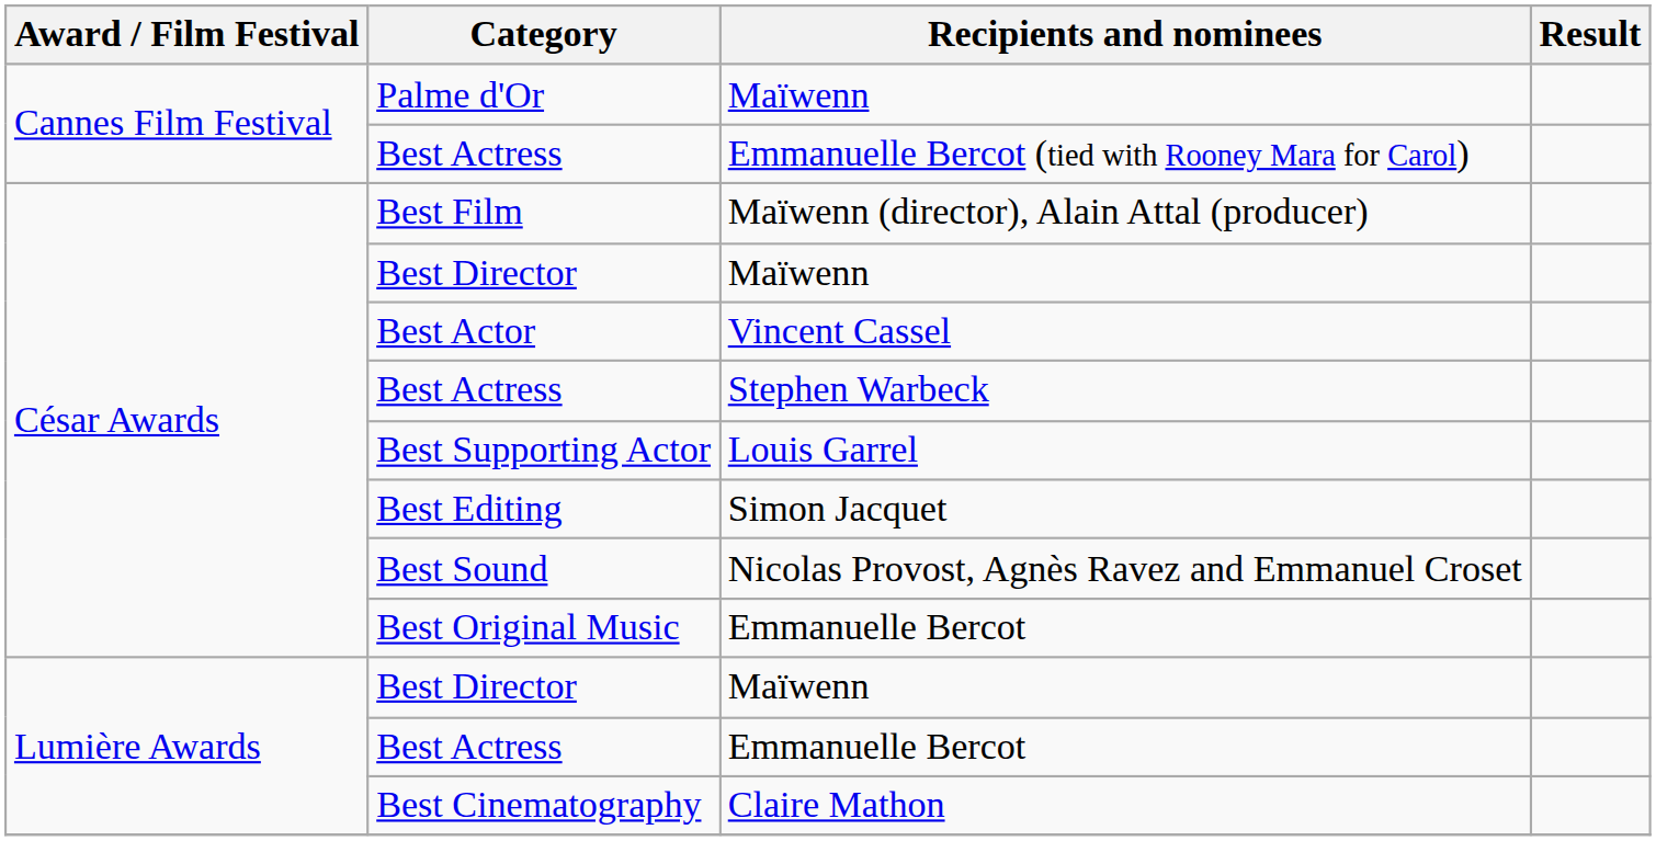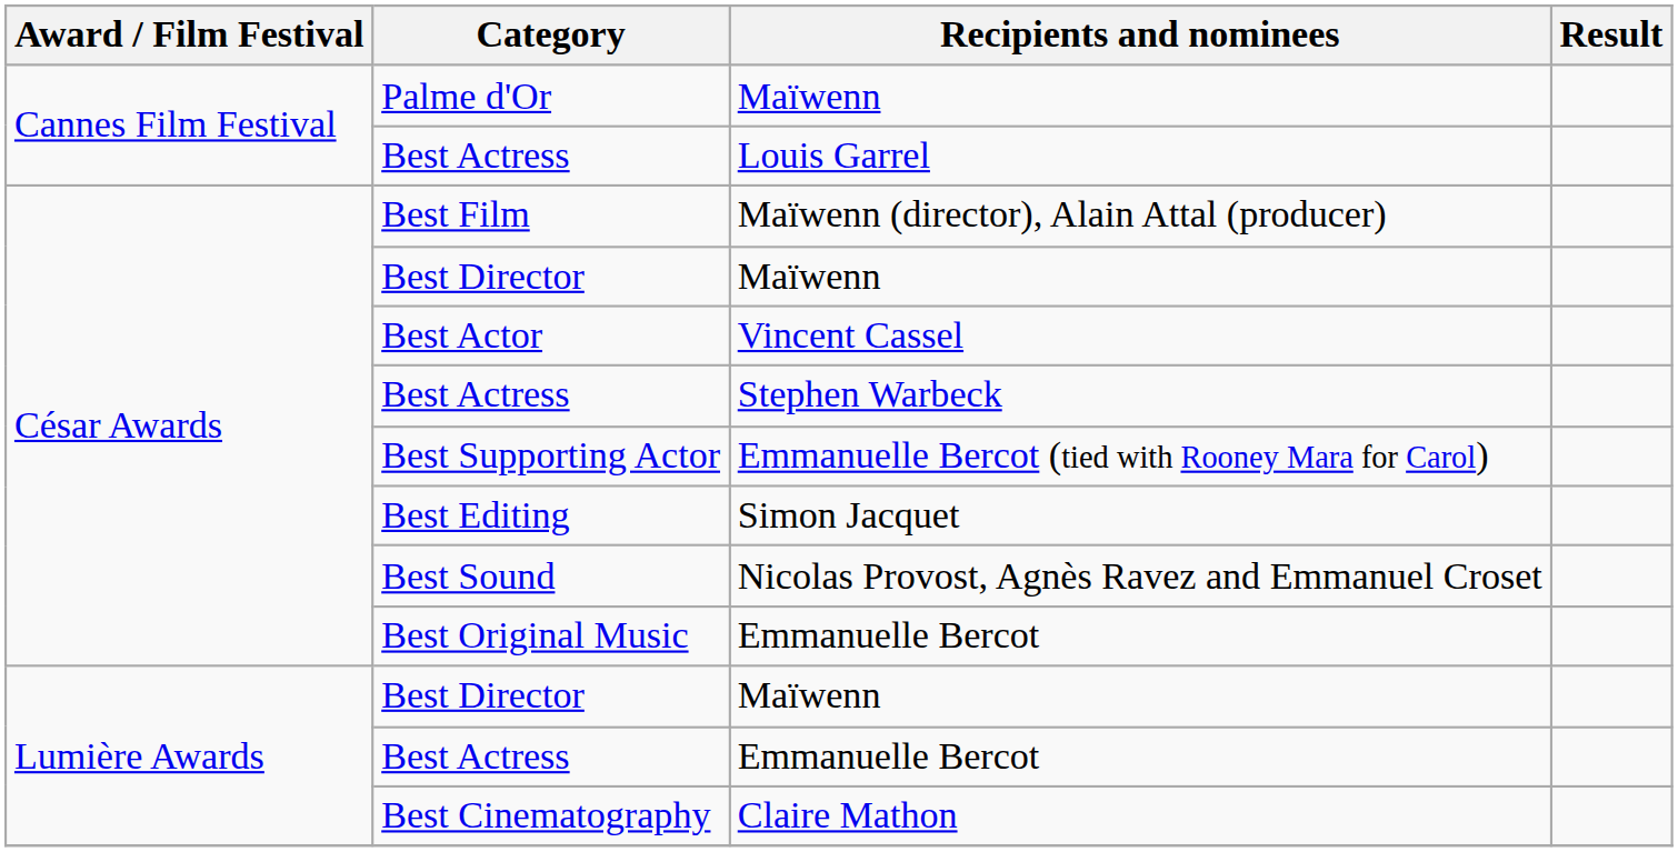Cannes Film Festival / Best Actress | Recipients and nominees: Emmanuelle Bercot (tied with Rooney Mara for Carol) -> Louis Garrel
Best Supporting Actor | Recipients and nominees: Louis Garrel -> Emmanuelle Bercot (tied with Rooney Mara for Carol)
